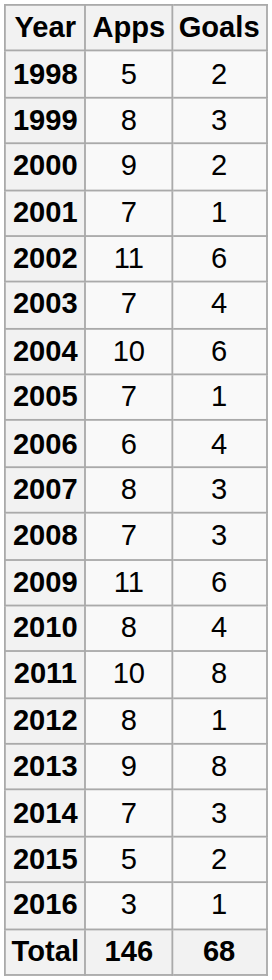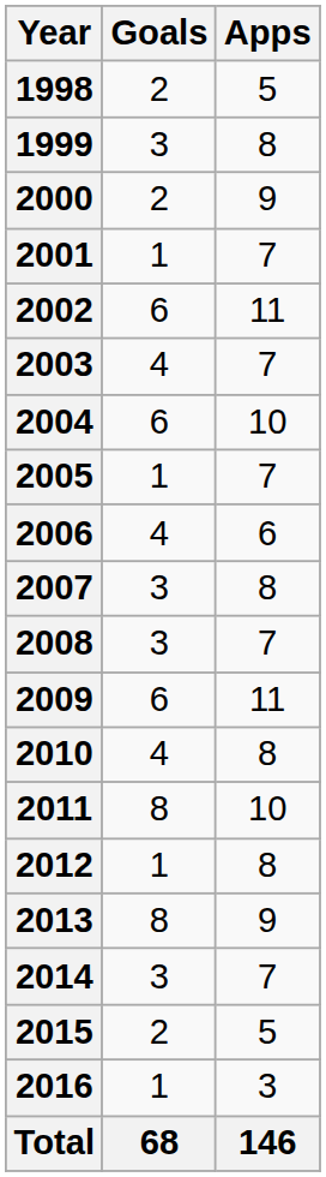columns swapped: Apps <-> Goals
